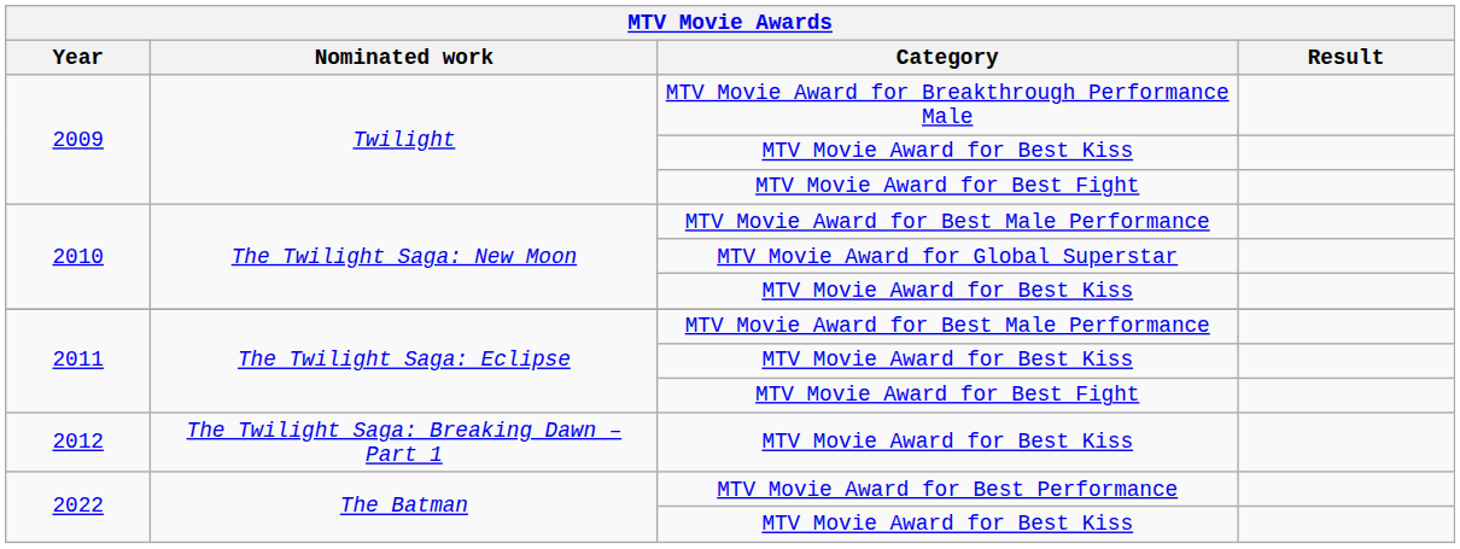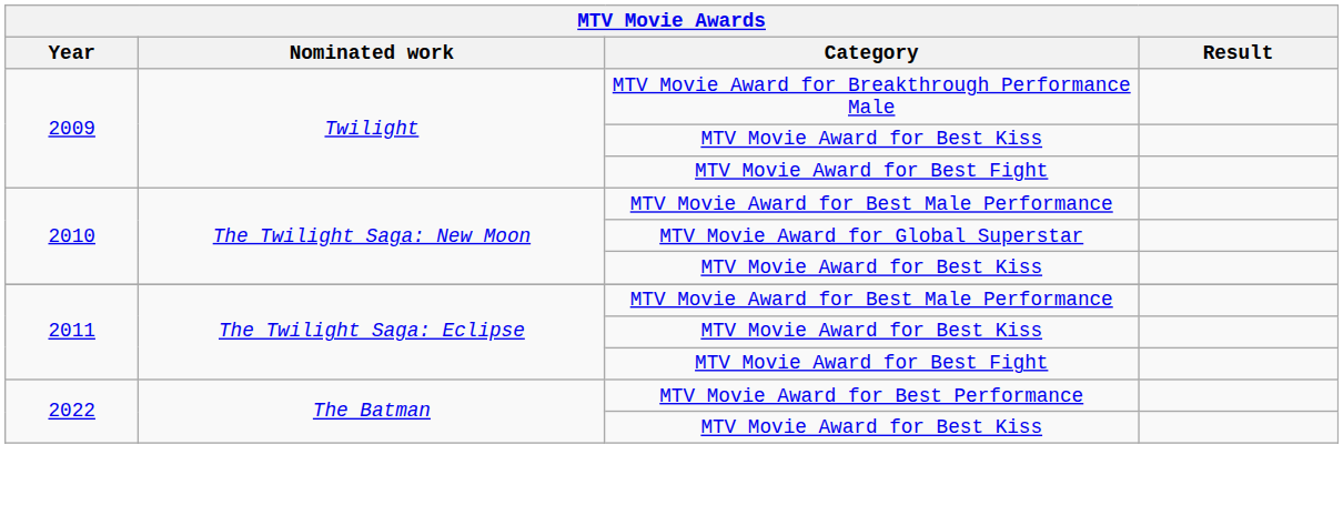- row: 2012 | The Twilight Saga: Breaking Dawn – Part 1 | MTV Movie Award for Best Kiss
